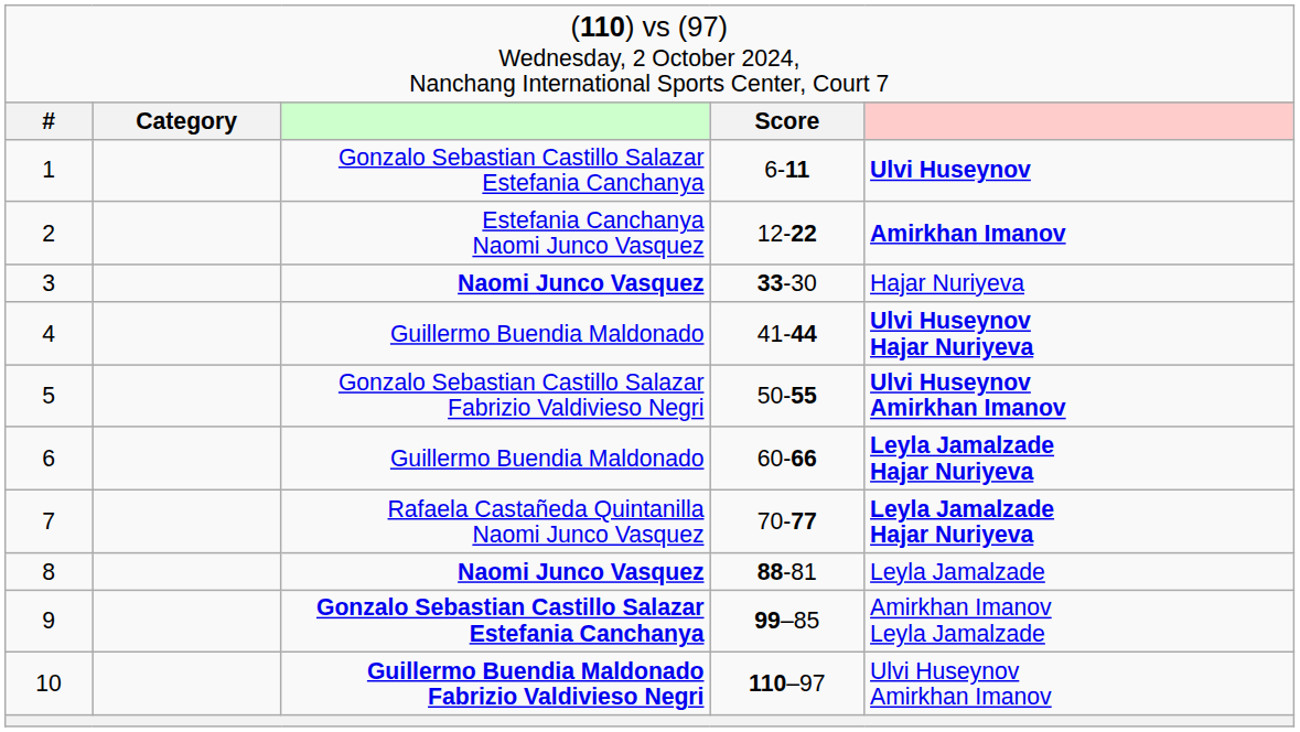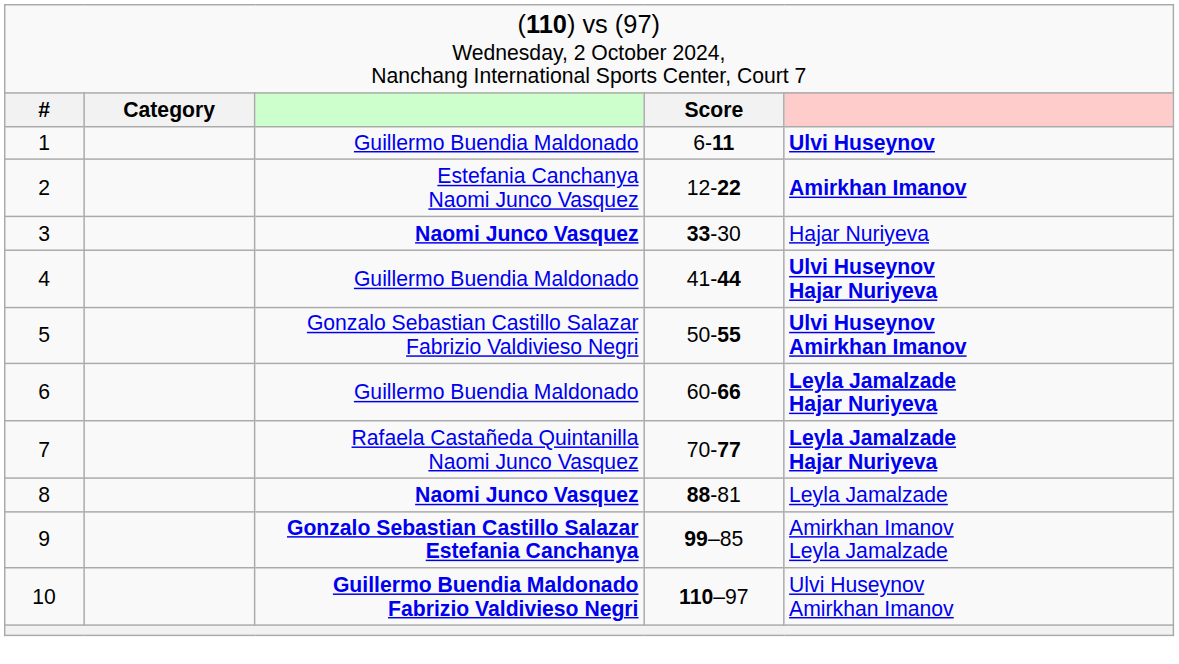1 | column 3: Gonzalo Sebastian Castillo Salazar Estefania Canchanya -> Guillermo Buendia Maldonado
